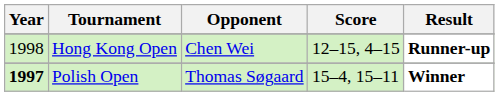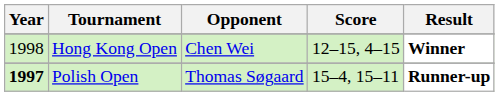Hong Kong Open | Result: Runner-up -> Winner
Polish Open | Result: Winner -> Runner-up
